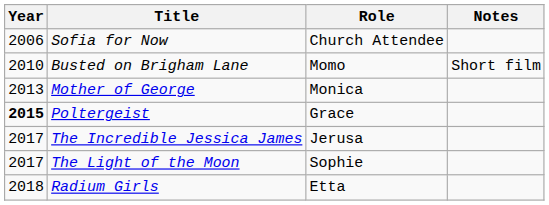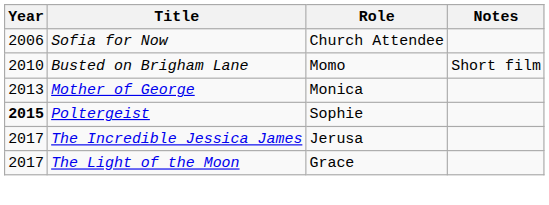Poltergeist | Role: Grace -> Sophie
The Light of the Moon | Role: Sophie -> Grace
- row: 2018 | Radium Girls | Etta
